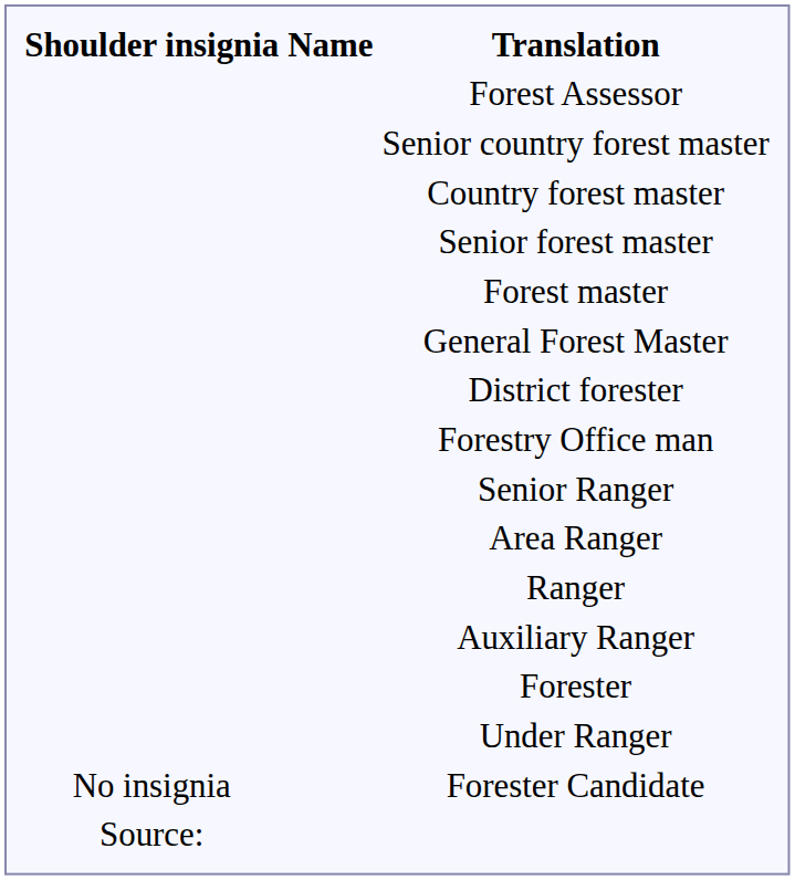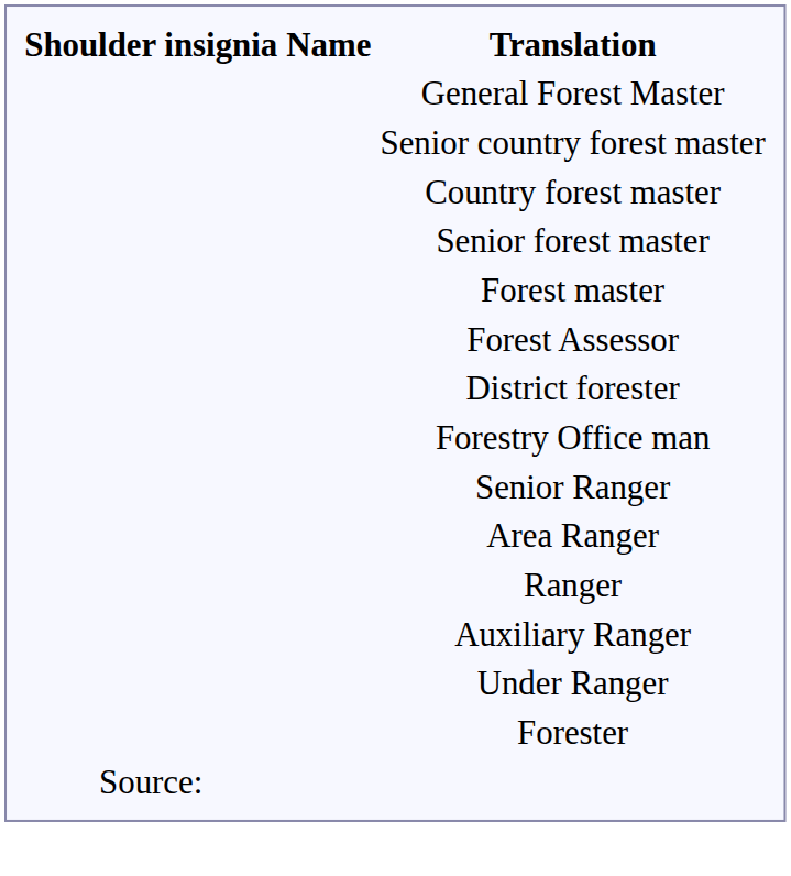rows swapped: General Forest Master <-> Forest Assessor
rows swapped: Under Ranger <-> Forester
- row: No insignia | Forester Candidate
